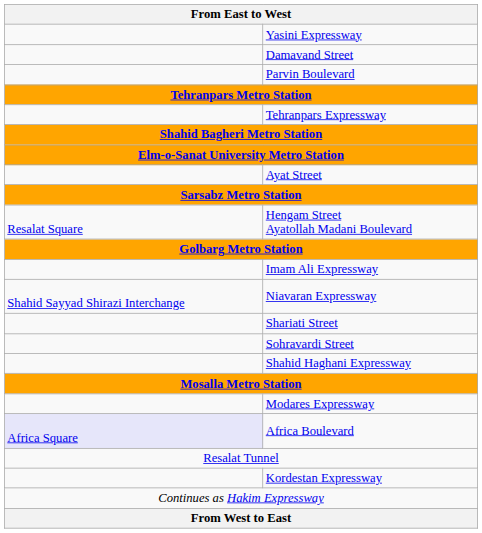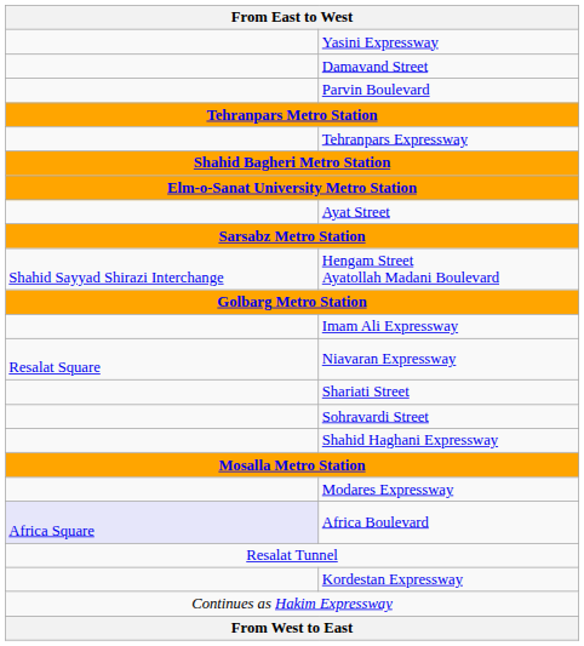Hengam Street Ayatollah Madani Boulevard | column 1: Resalat Square -> Shahid Sayyad Shirazi Interchange
Niavaran Expressway | column 1: Shahid Sayyad Shirazi Interchange -> Resalat Square
